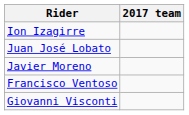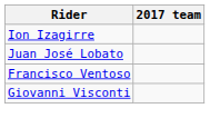- row: Javier Moreno
